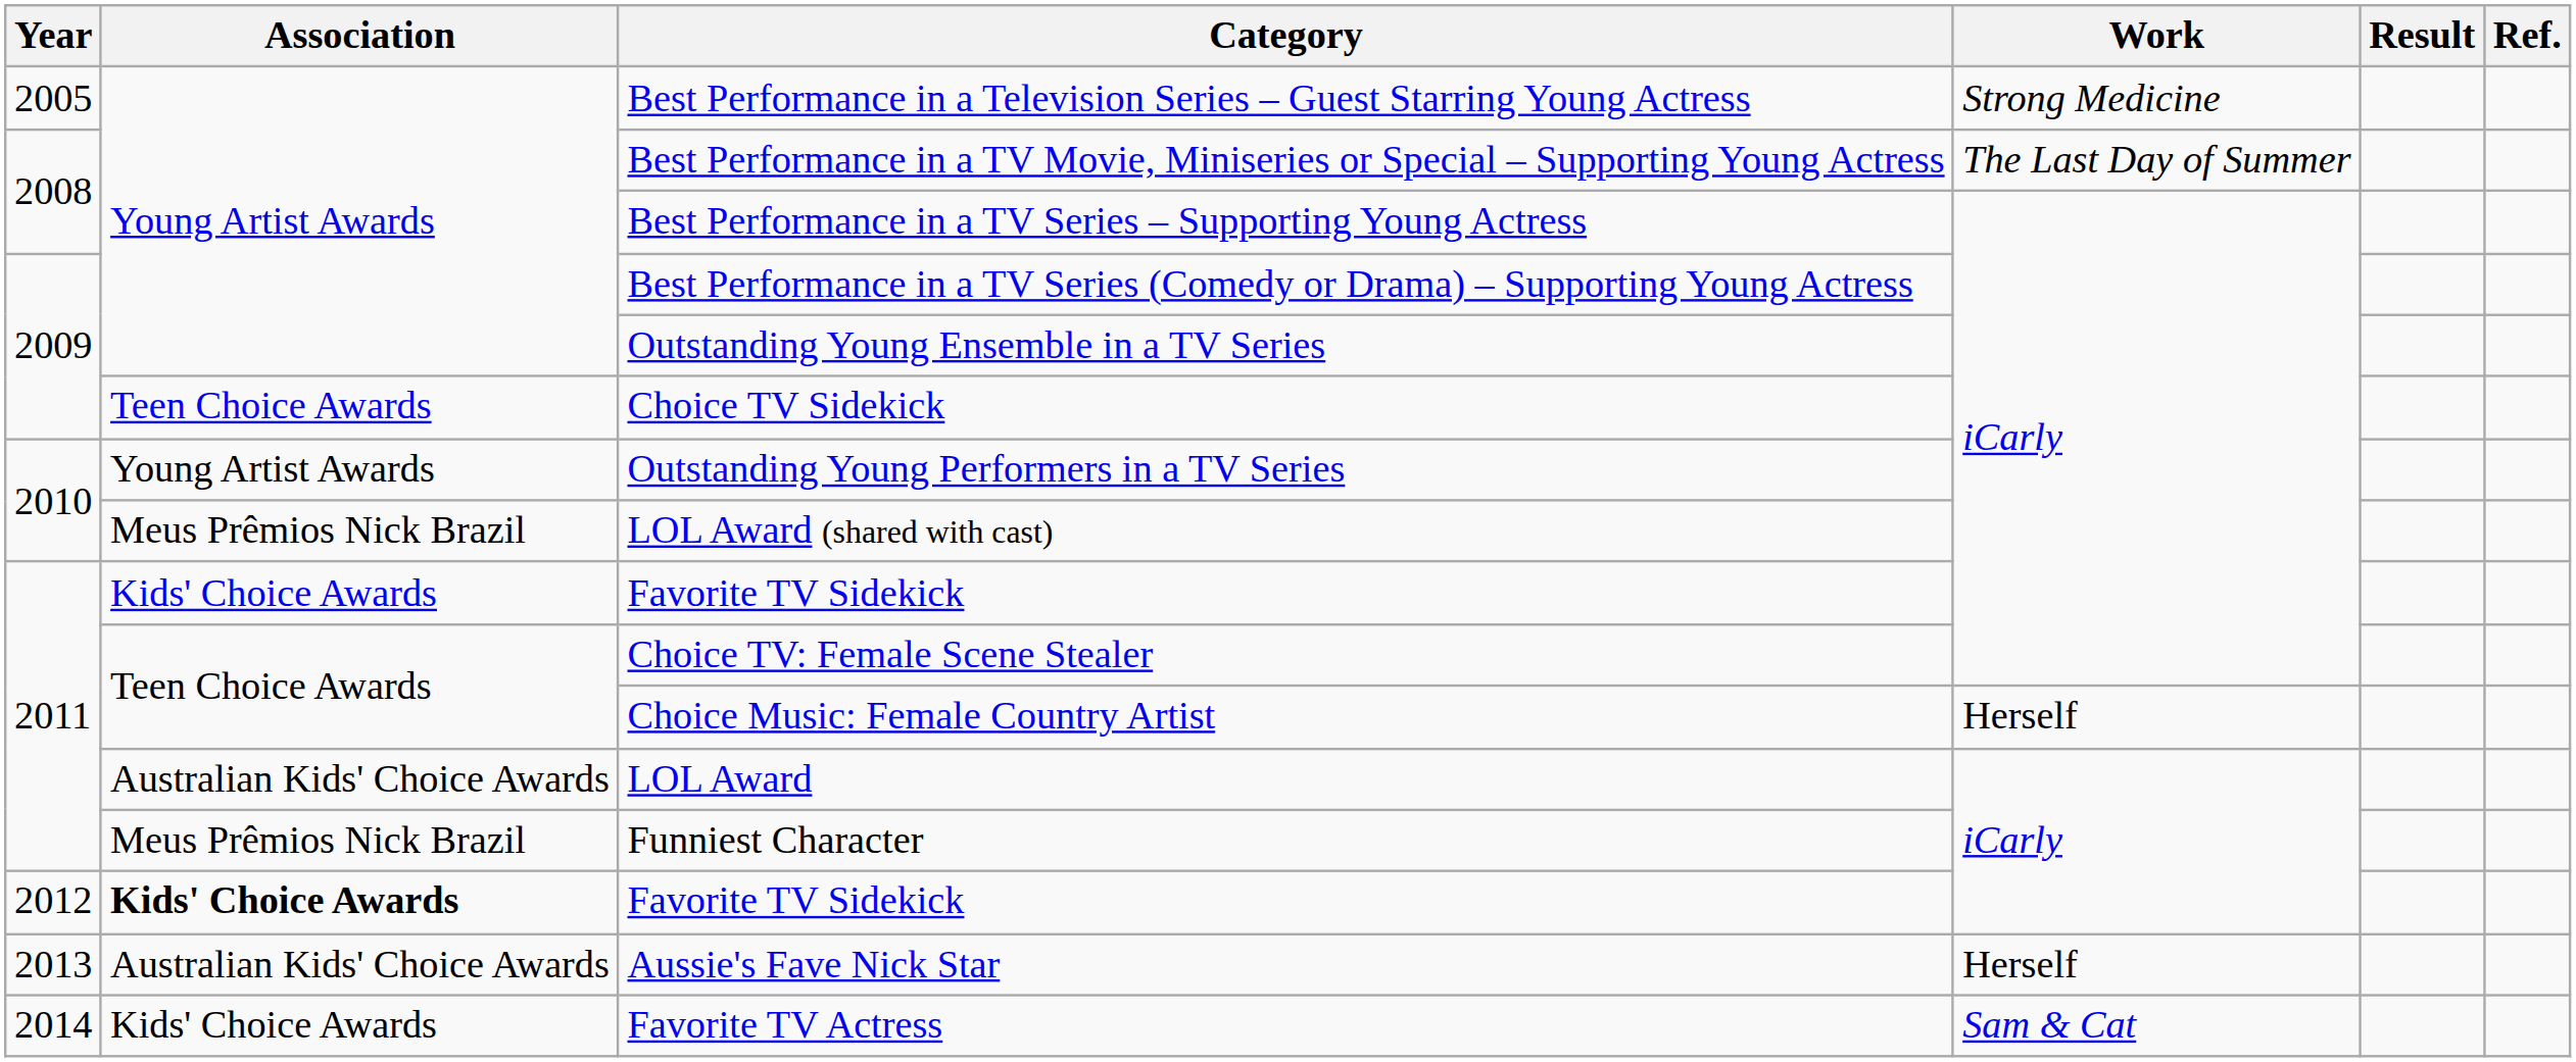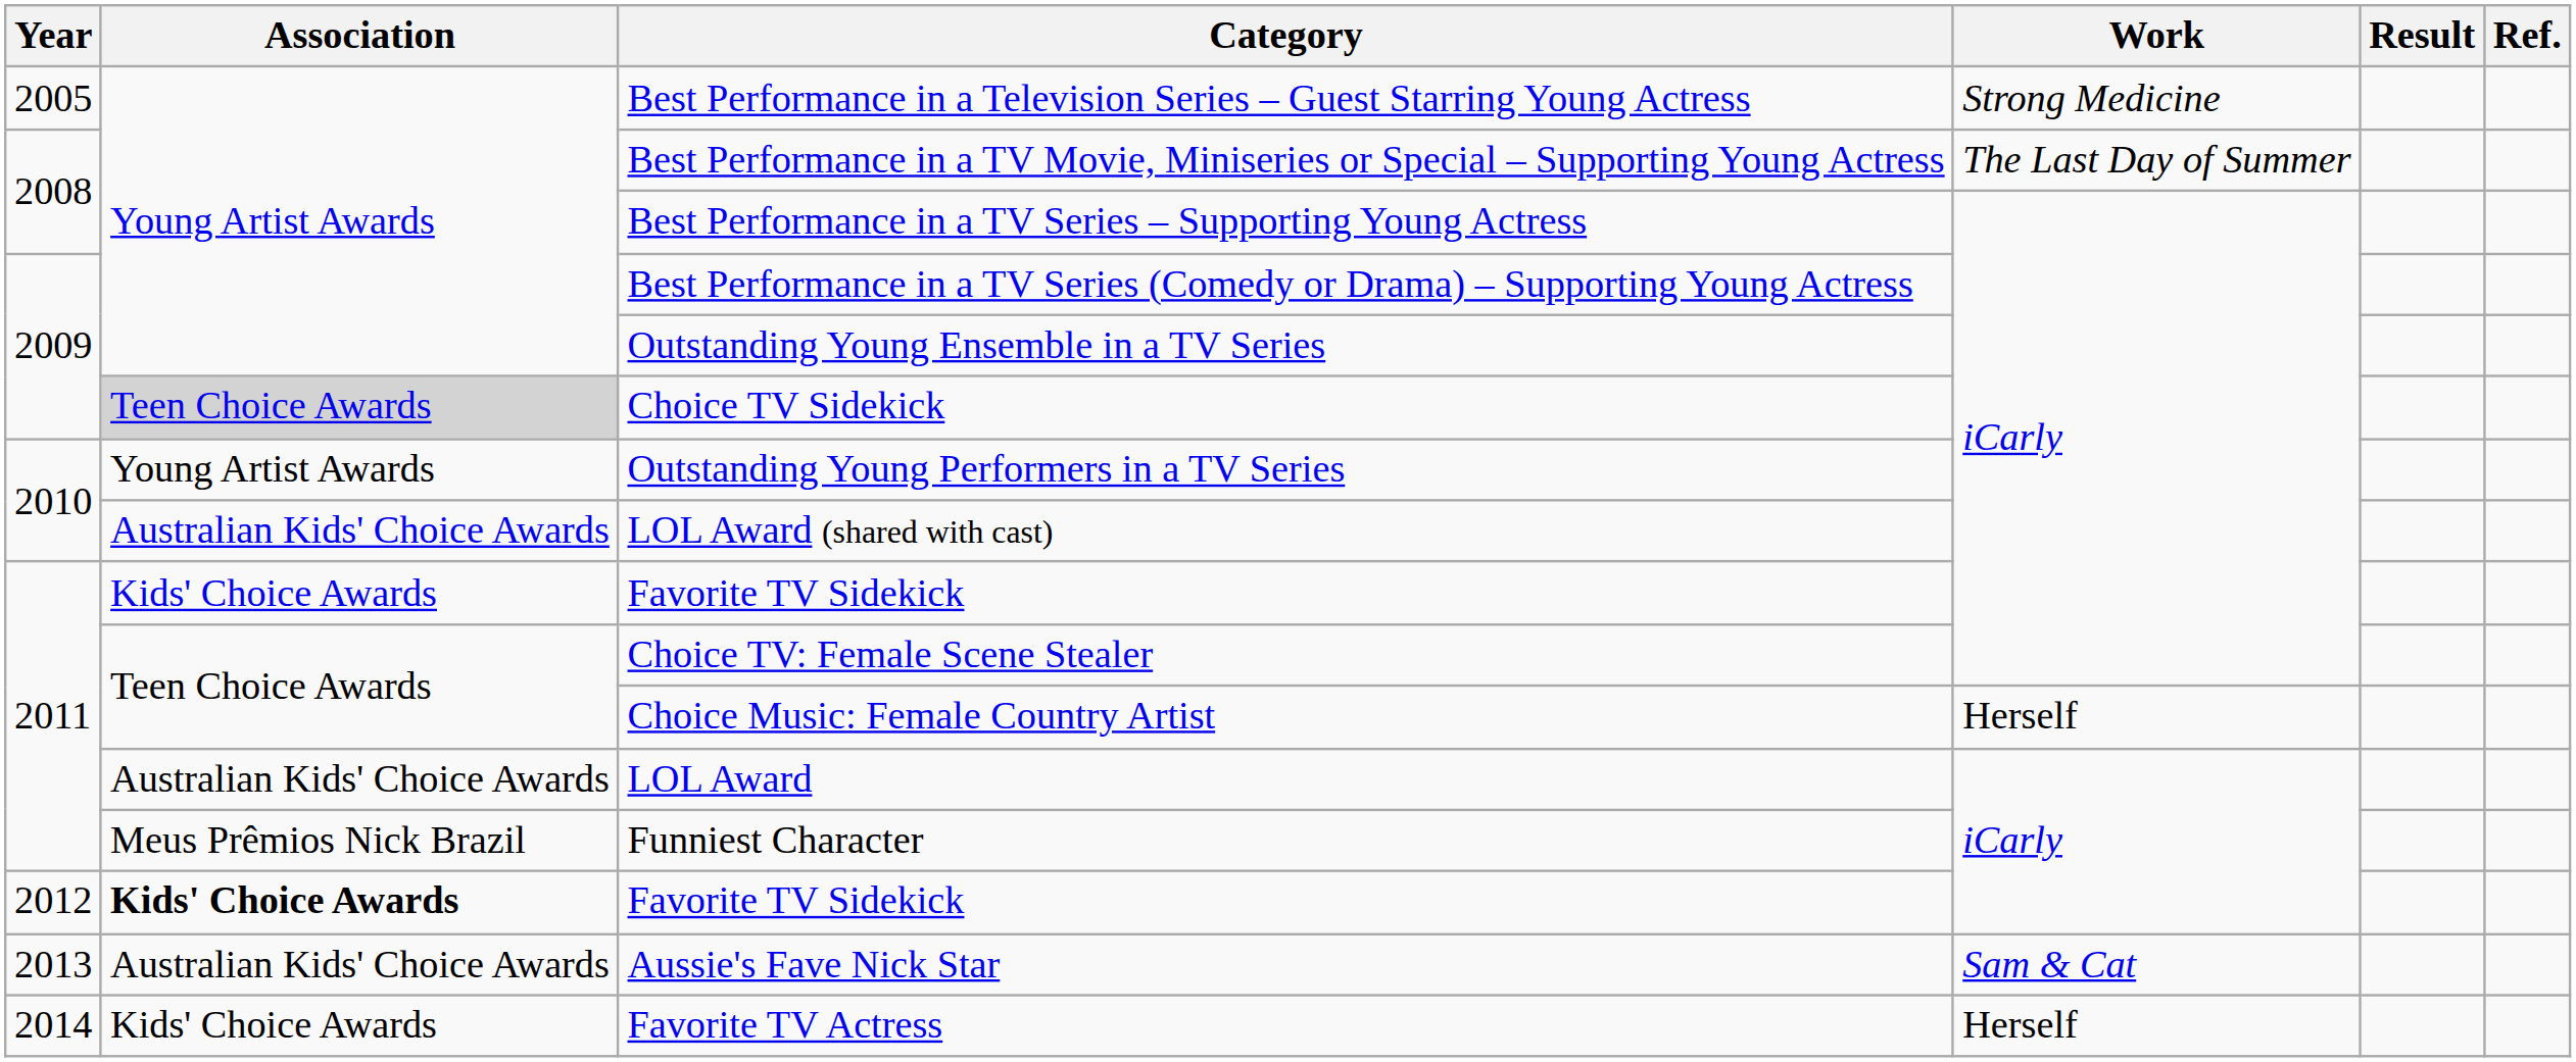Choice TV Sidekick | Association: no background -> lightgrey background
LOL Award (shared with cast) | Association: Meus Prêmios Nick Brazil -> Australian Kids' Choice Awards
Aussie's Fave Nick Star | Work: Herself -> Sam & Cat
Favorite TV Actress | Work: Sam & Cat -> Herself
